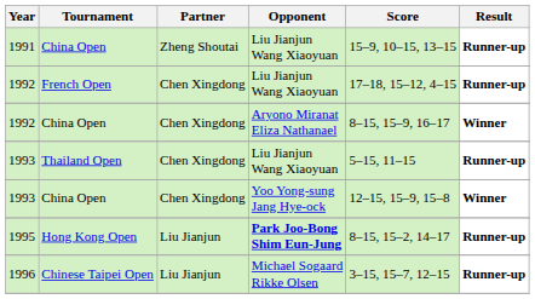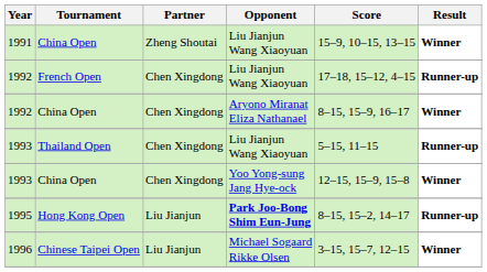1991 | Result: Runner-up -> Winner
1996 | Result: Runner-up -> Winner
